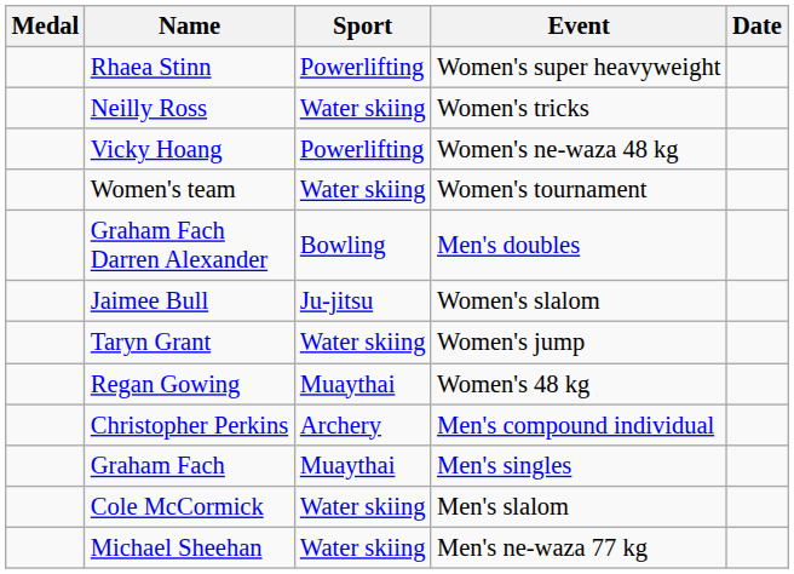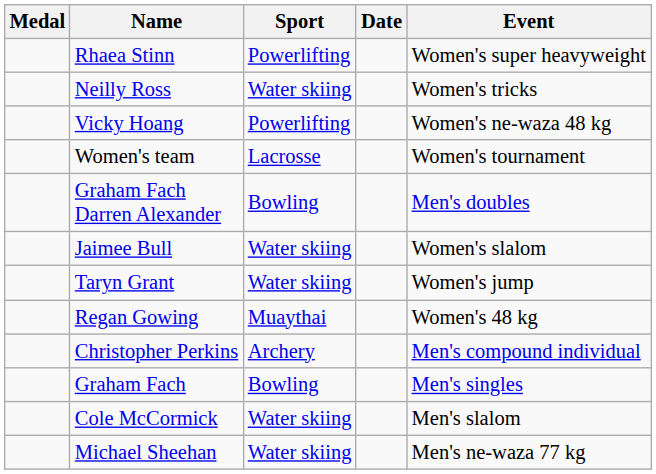columns swapped: Event <-> Date
Women's team | Sport: Water skiing -> Lacrosse
Jaimee Bull | Sport: Ju-jitsu -> Water skiing
Graham Fach | Sport: Muaythai -> Bowling
